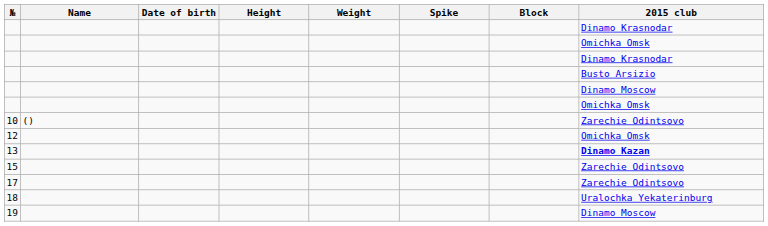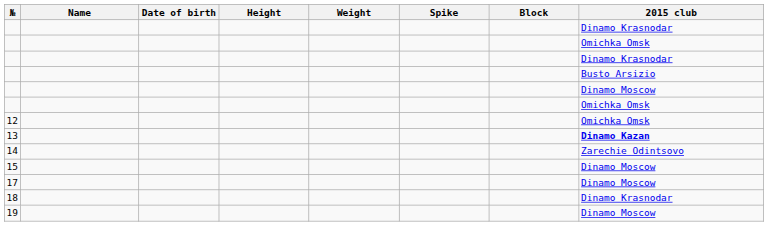- row: 10 | () | Zarechie Odintsovo
+ row: 14 | Zarechie Odintsovo
15 | 2015 club: Zarechie Odintsovo -> Dinamo Moscow
17 | 2015 club: Zarechie Odintsovo -> Dinamo Moscow
18 | 2015 club: Uralochka Yekaterinburg -> Dinamo Krasnodar
